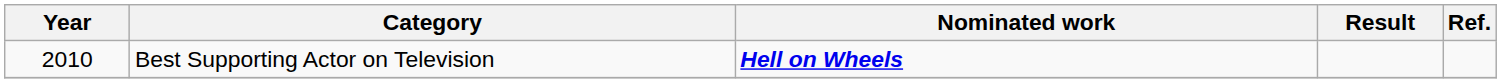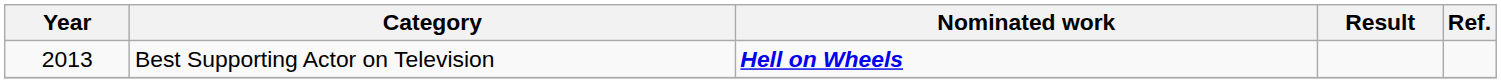Best Supporting Actor on Television | Year: 2010 -> 2013
